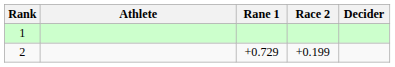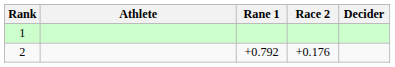2 | Rane 1: +0.729 -> +0.792
2 | Race 2: +0.199 -> +0.176
